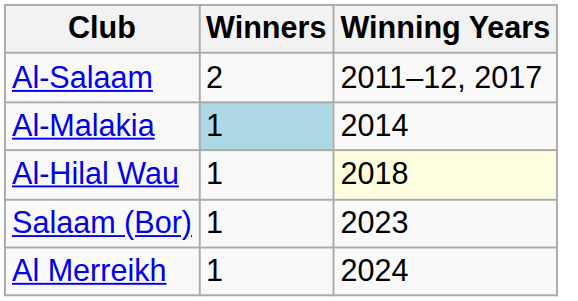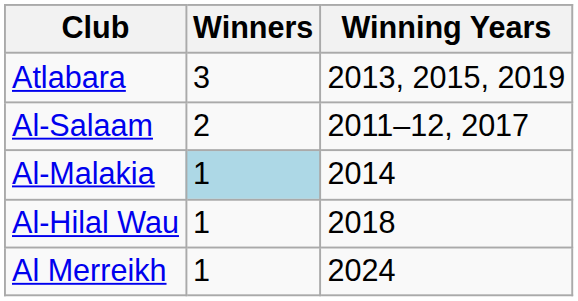+ row: Atlabara | 3 | 2013, 2015, 2019
Al-Hilal Wau | Winning Years: lightyellow background -> no background
- row: Salaam (Bor) | 1 | 2023
